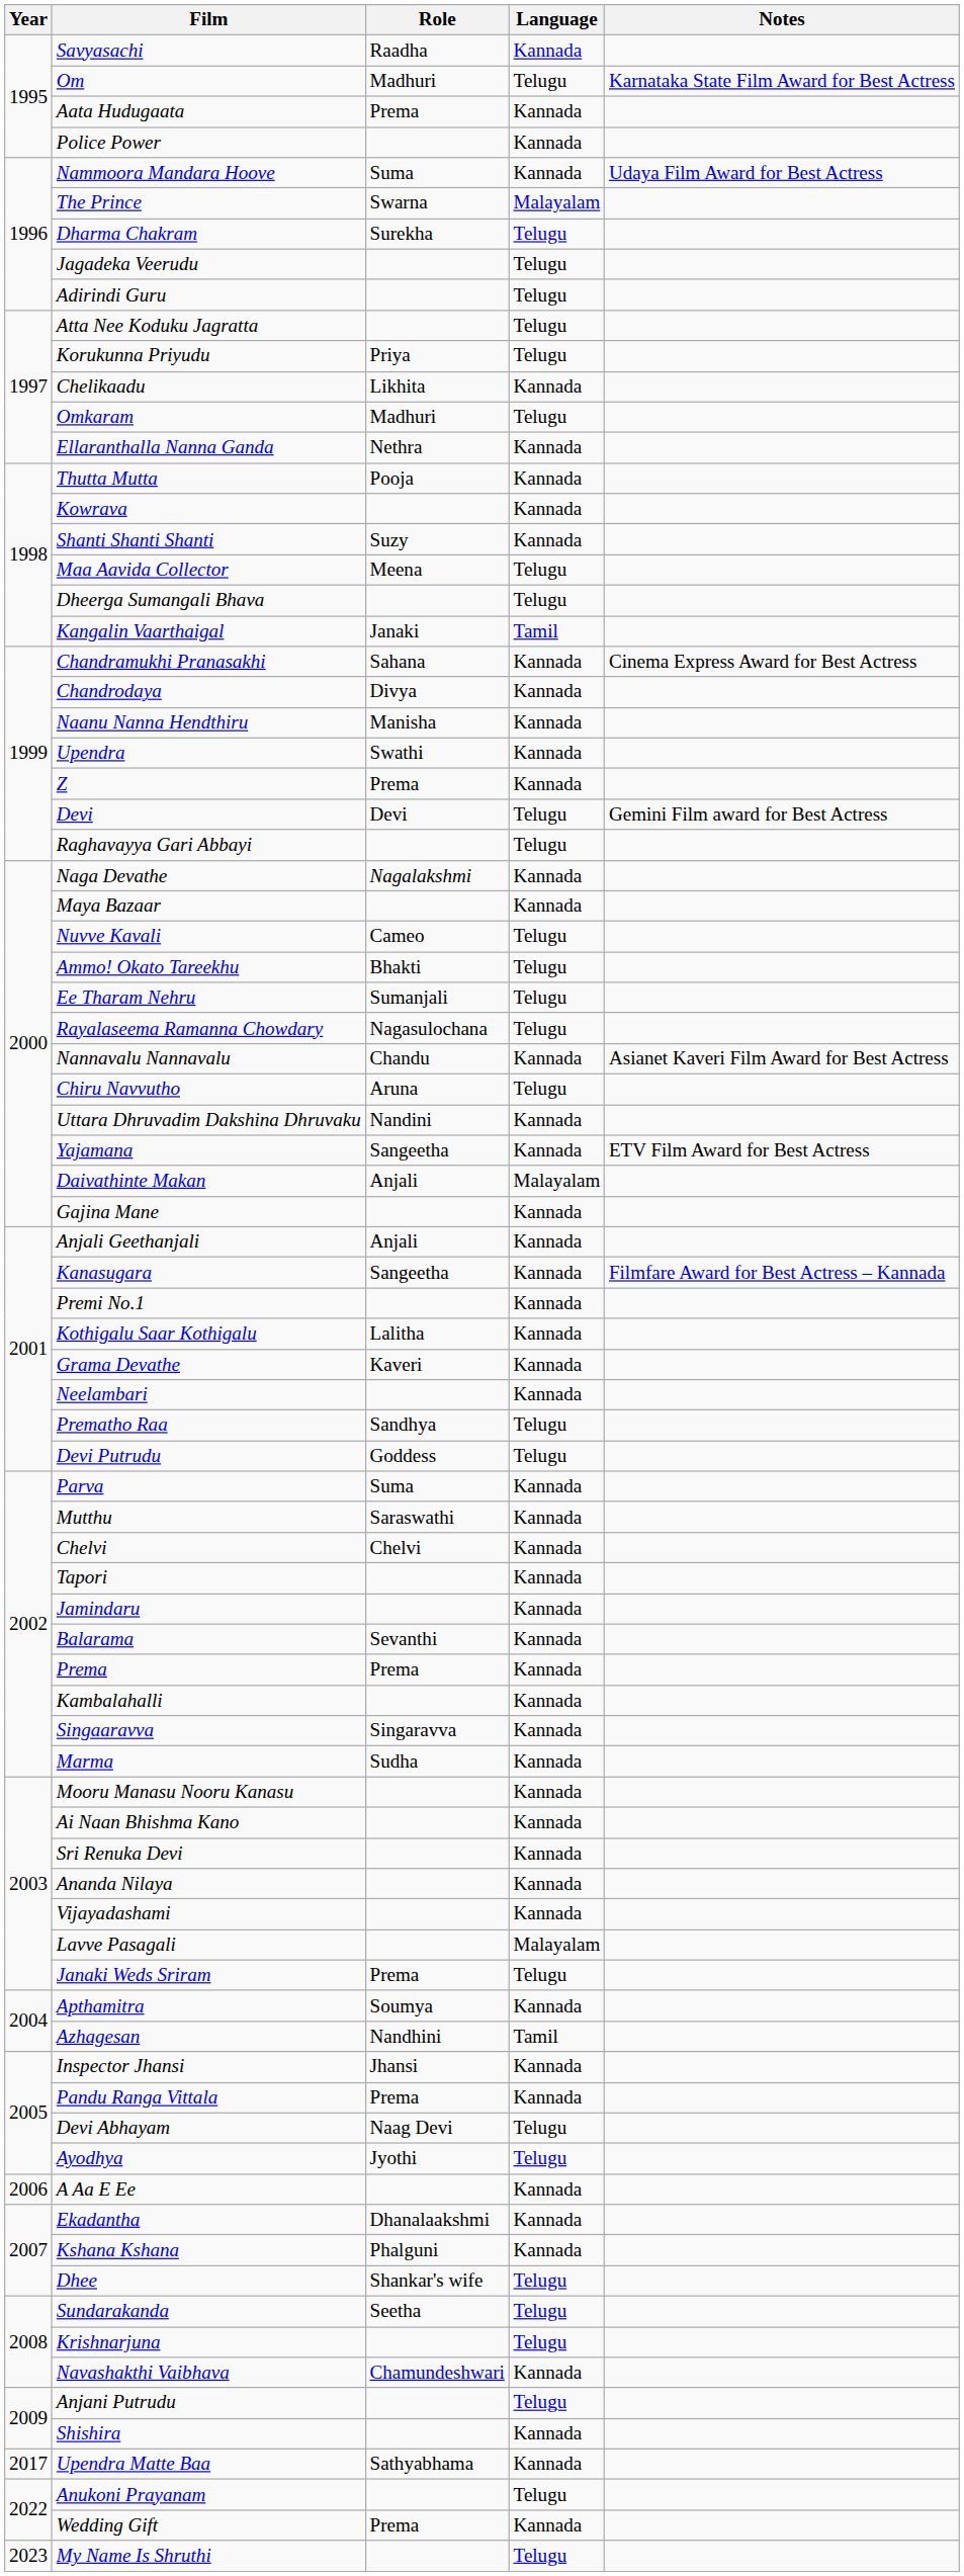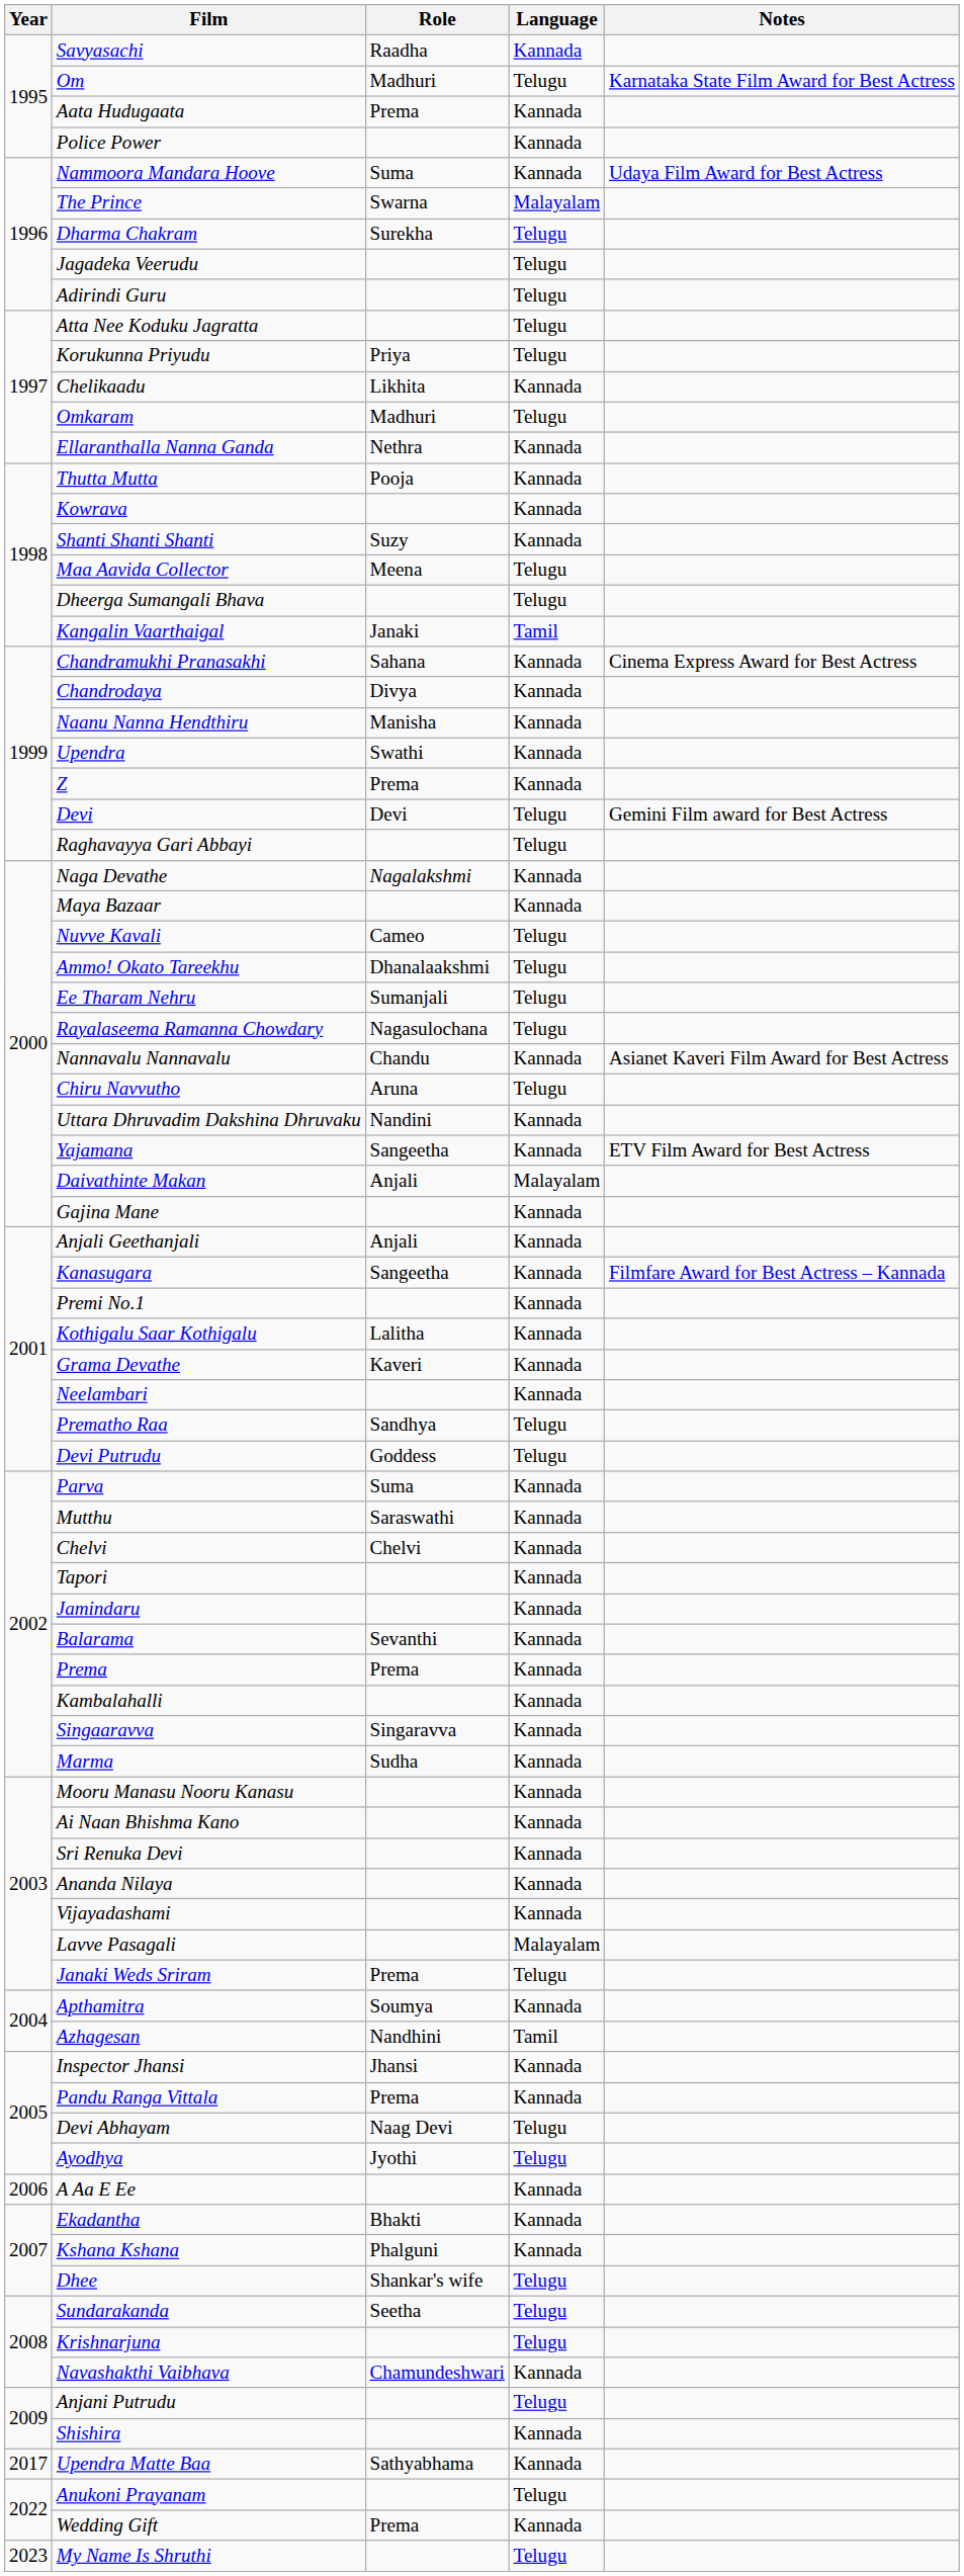Ammo! Okato Tareekhu | Role: Bhakti -> Dhanalaakshmi
Ekadantha | Role: Dhanalaakshmi -> Bhakti
